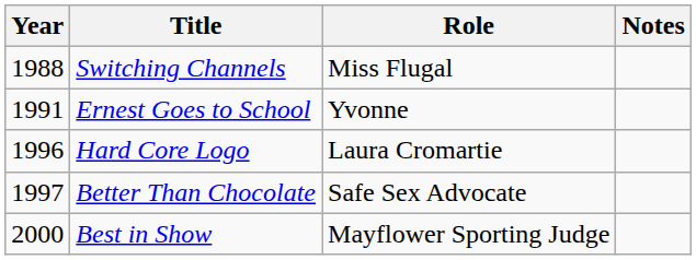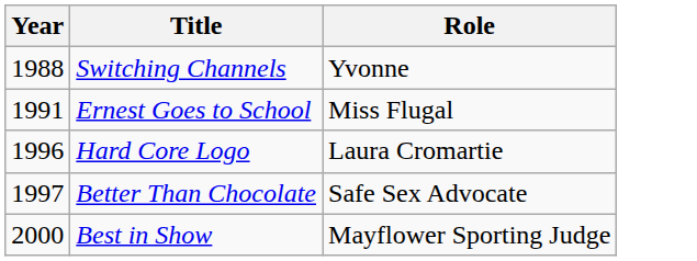- column: Notes
Switching Channels | Role: Miss Flugal -> Yvonne
Ernest Goes to School | Role: Yvonne -> Miss Flugal
